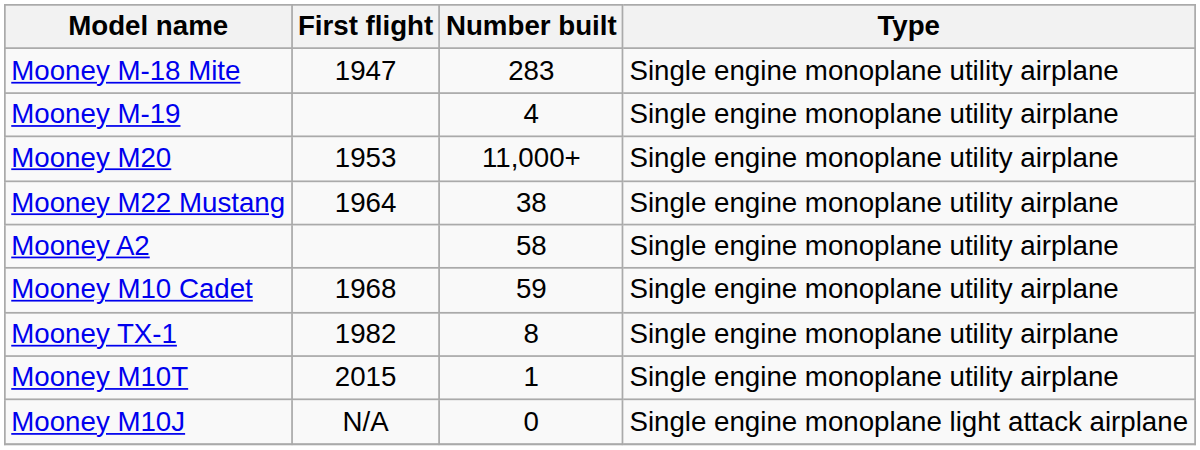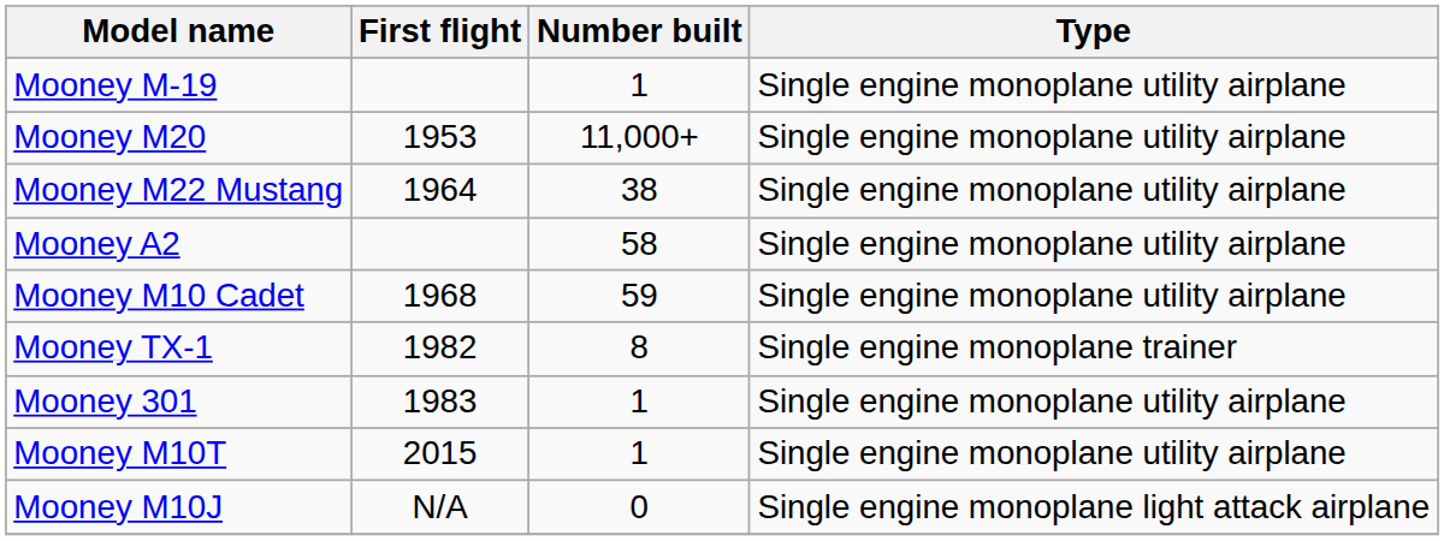- row: Mooney M-18 Mite | 1947 | 283 | Single engine monoplane utility airplane
Mooney M-19 | Number built: 4 -> 1
Mooney TX-1 | Type: Single engine monoplane utility airplane -> Single engine monoplane trainer
+ row: Mooney 301 | 1983 | 1 | Single engine monoplane utility airplane
